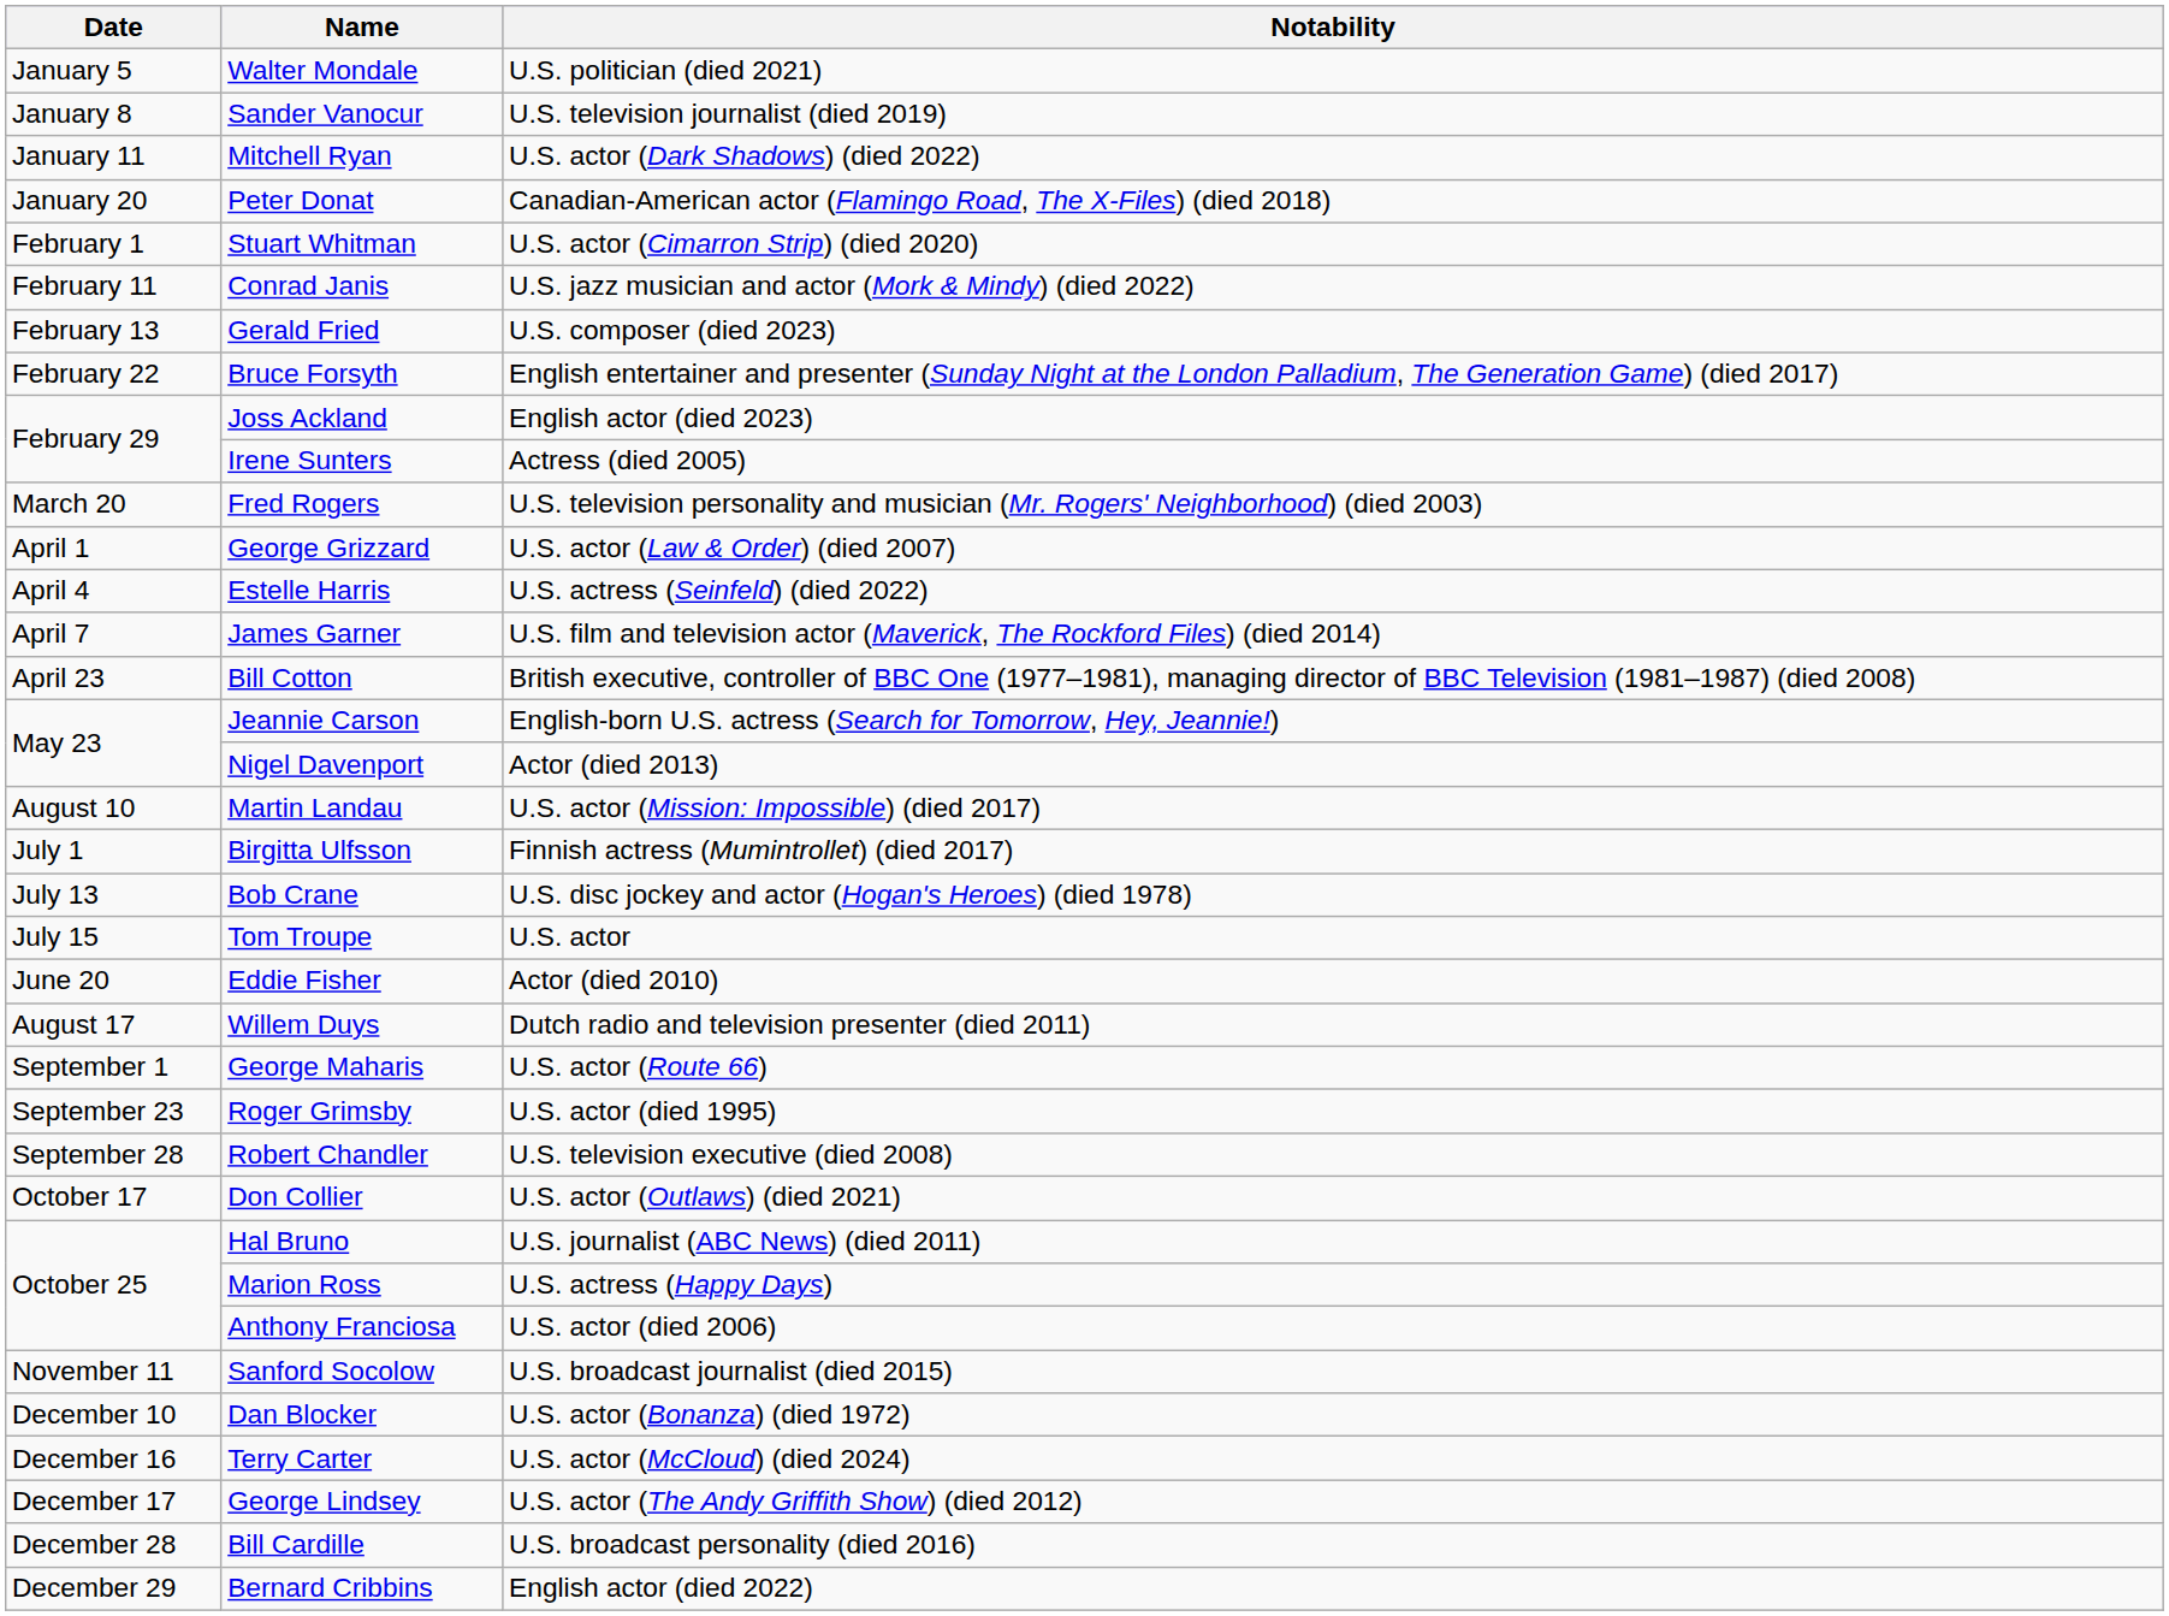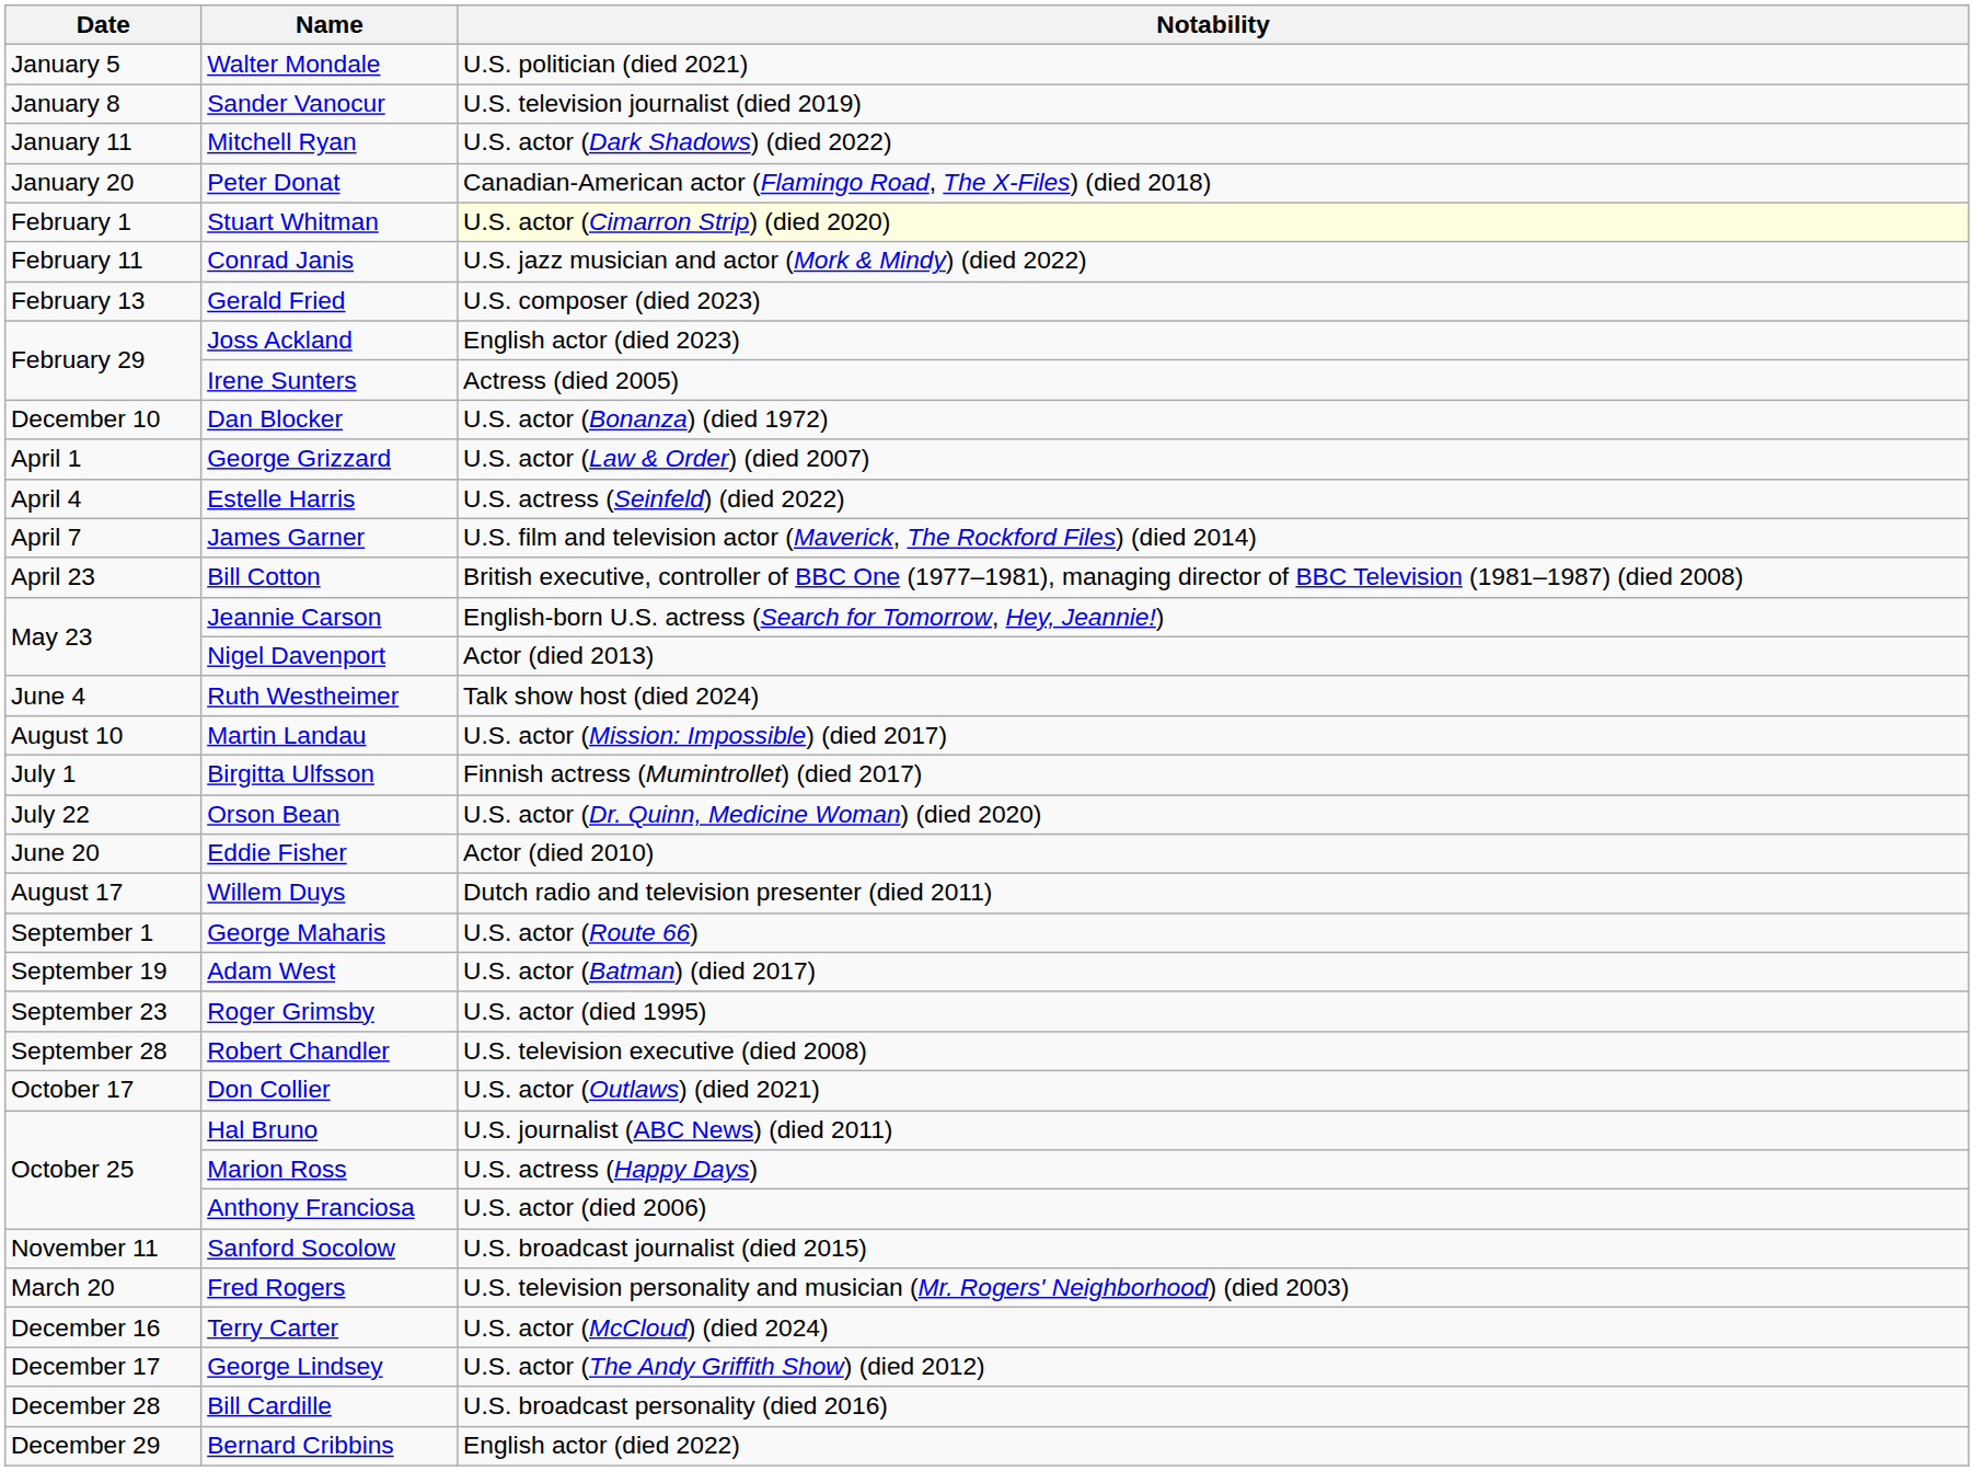Stuart Whitman | Notability: no background -> lightyellow background
- row: February 22 | Bruce Forsyth | English entertainer and presenter (Sunday Night at the London Palladium, The Generation Game) (died 2017)
rows swapped: Fred Rogers <-> Dan Blocker
+ row: June 4 | Ruth Westheimer | Talk show host (died 2024)
- row: July 13 | Bob Crane | U.S. disc jockey and actor (Hogan's Heroes) (died 1978)
- row: July 15 | Tom Troupe | U.S. actor
+ row: July 22 | Orson Bean | U.S. actor (Dr. Quinn, Medicine Woman) (died 2020)
+ row: September 19 | Adam West | U.S. actor (Batman) (died 2017)
